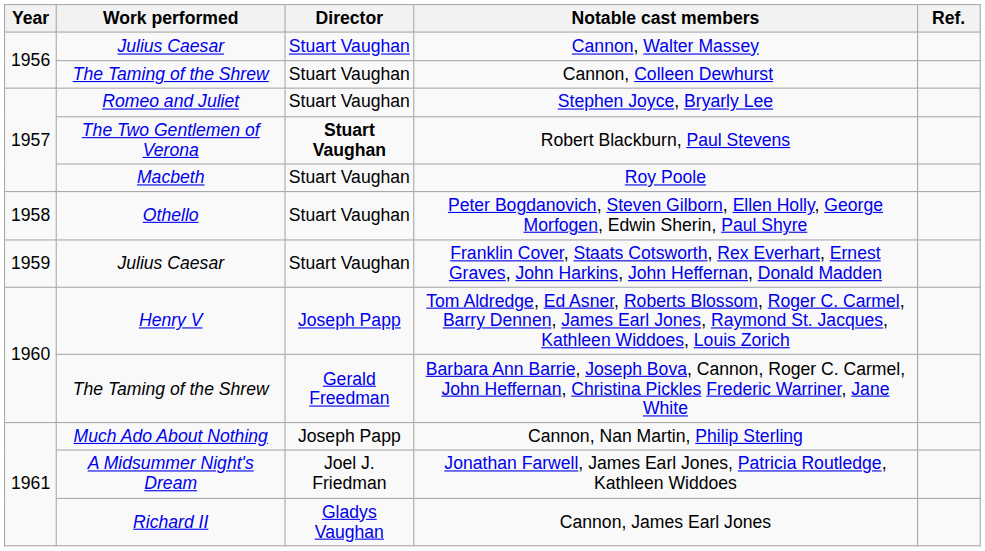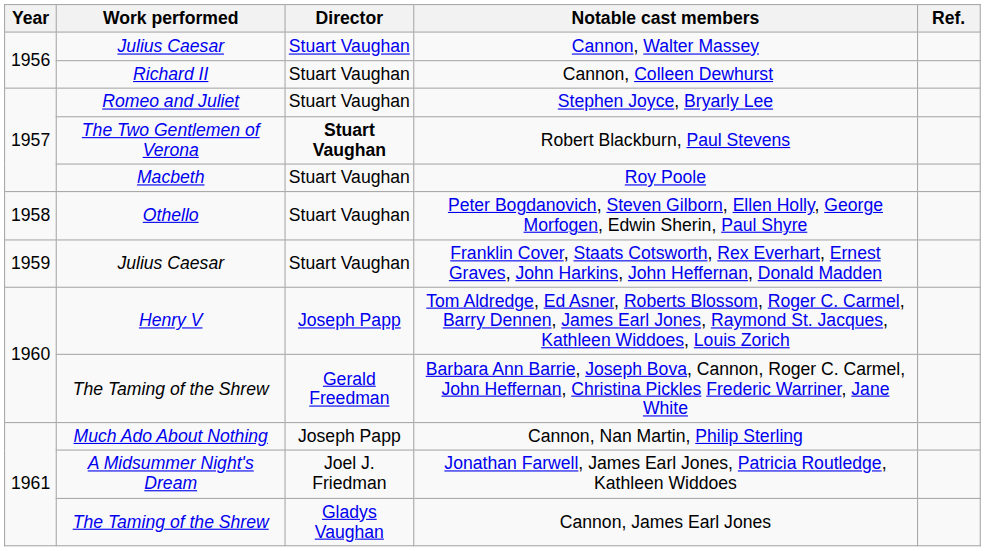Cannon, Colleen Dewhurst | Work performed: The Taming of the Shrew -> Richard II
Cannon, James Earl Jones | Work performed: Richard II -> The Taming of the Shrew
